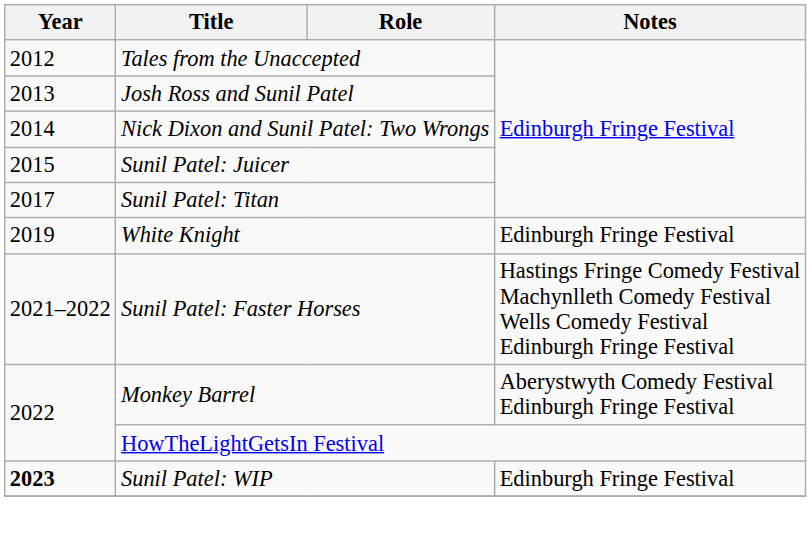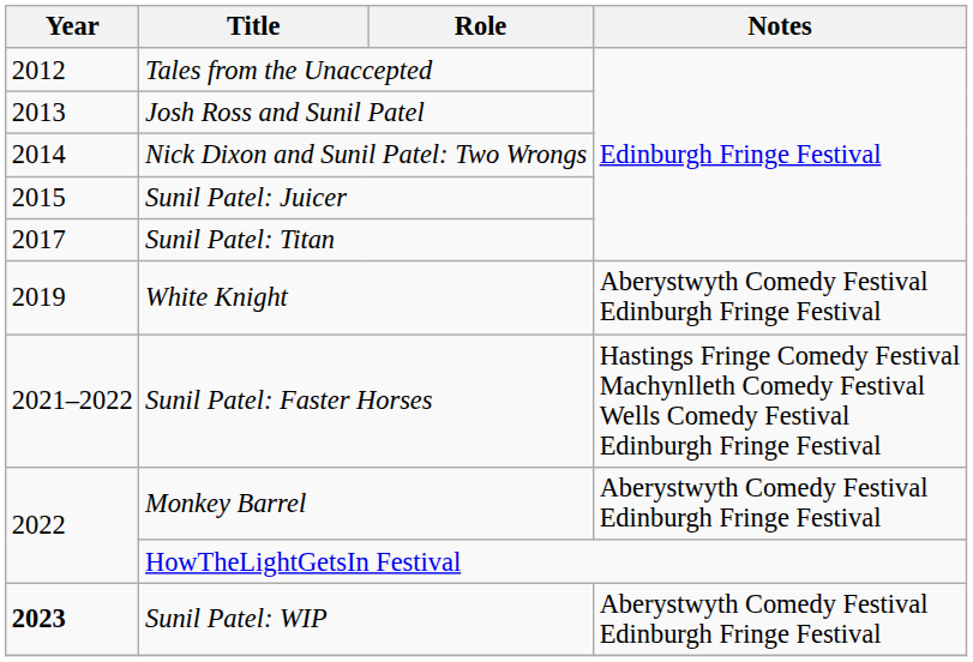White Knight | Notes: Edinburgh Fringe Festival -> Aberystwyth Comedy Festival Edinburgh Fringe Festival
Sunil Patel: WIP | Notes: Edinburgh Fringe Festival -> Aberystwyth Comedy Festival Edinburgh Fringe Festival
